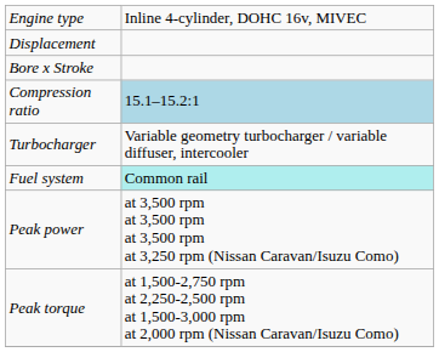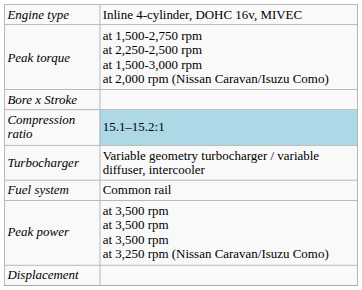rows swapped: Displacement <-> Peak torque
Fuel system | column 2: paleturquoise background -> no background
